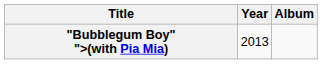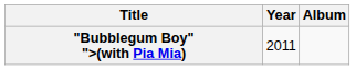"Bubblegum Boy" ">(with Pia Mia) | Year: 2013 -> 2011
